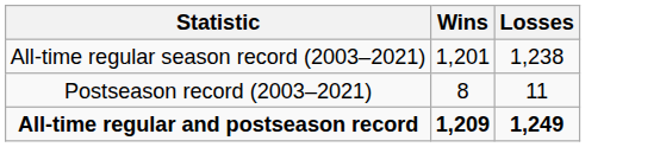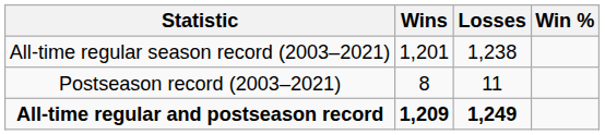+ column: Win %
